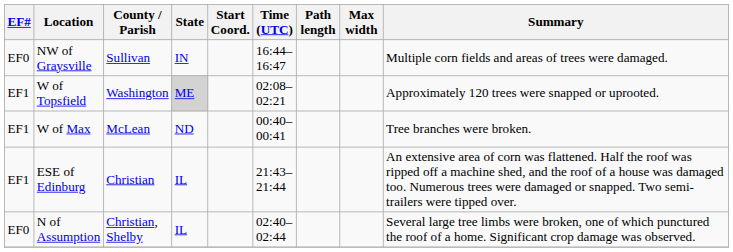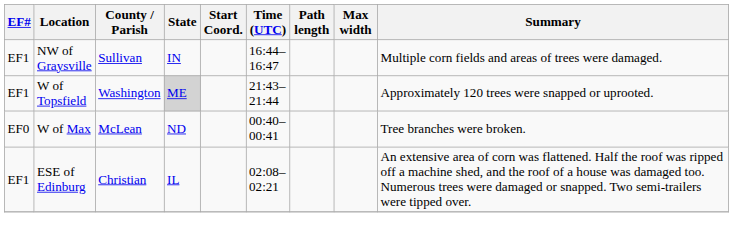NW of Graysville | EF#: EF0 -> EF1
W of Topsfield | Time (UTC): 02:08–02:21 -> 21:43–21:44
W of Max | EF#: EF1 -> EF0
ESE of Edinburg | Time (UTC): 21:43–21:44 -> 02:08–02:21
- row: EF0 | N of Assumption | Christian, Shelby | IL | 02:40–02:44 | Several large tree limbs were broken, one of which punctured the roof of a home. Significant crop damage was observed.
